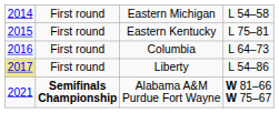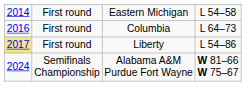- row: 2015 | First round | Eastern Kentucky | L 75–81
Alabama A&M Purdue Fort Wayne | column 1: 2021 -> 2024
Alabama A&M Purdue Fort Wayne | column 2: bold -> normal
